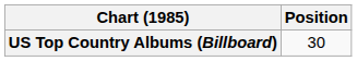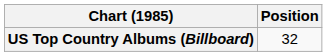US Top Country Albums (Billboard) | Position: 30 -> 32
